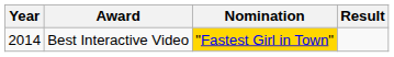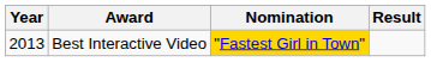Best Interactive Video | Year: 2014 -> 2013
